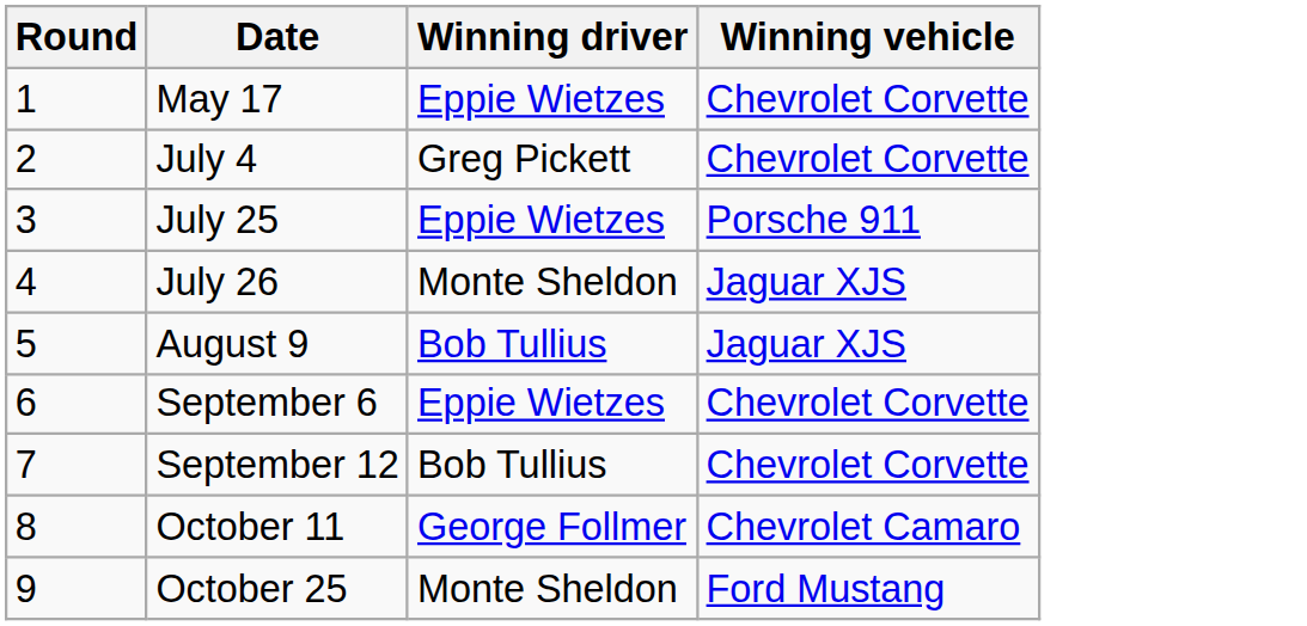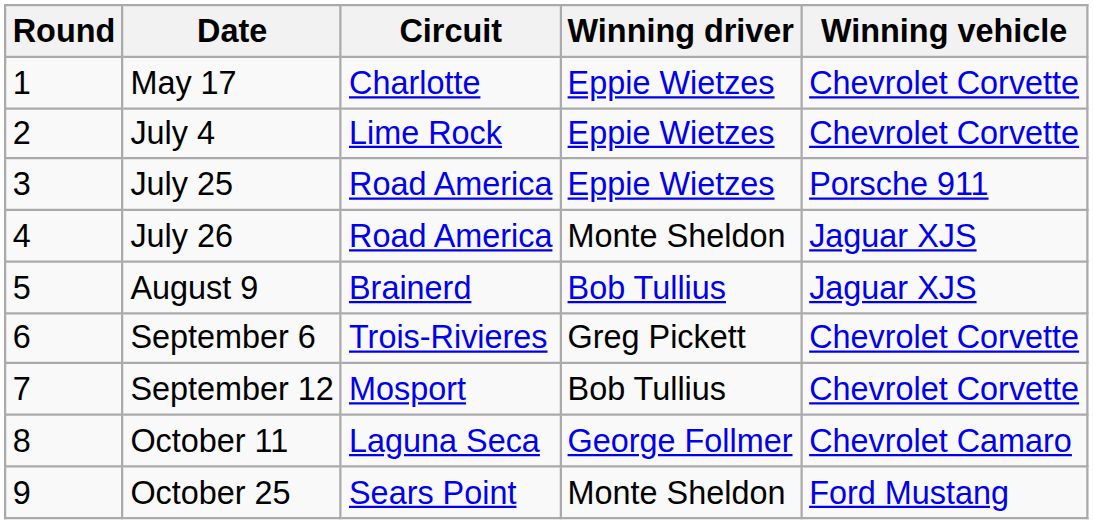+ column: Circuit | Charlotte | Lime Rock | Road America | Road America | Brainerd | Trois-Rivieres | Mosport | Laguna Seca | Sears Point
July 4 | Winning driver: Greg Pickett -> Eppie Wietzes
September 6 | Winning driver: Eppie Wietzes -> Greg Pickett
